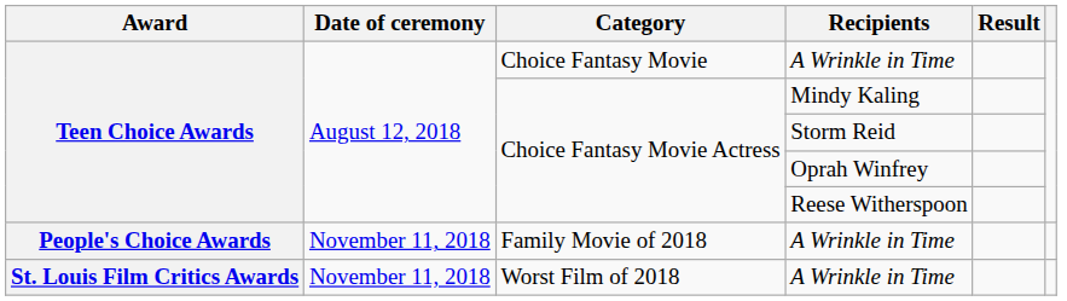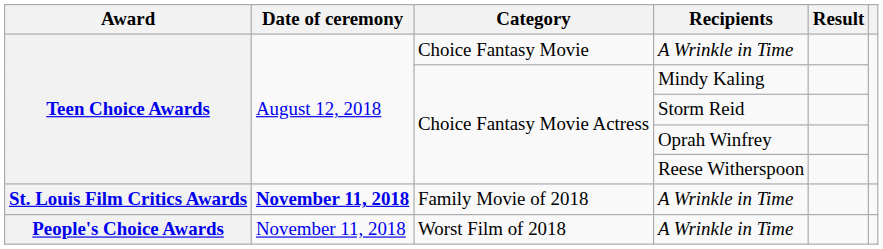Family Movie of 2018 / A Wrinkle in Time | Award: People's Choice Awards -> St. Louis Film Critics Awards
Family Movie of 2018 / A Wrinkle in Time | Date of ceremony: normal -> bold
Worst Film of 2018 / A Wrinkle in Time | Award: St. Louis Film Critics Awards -> People's Choice Awards
